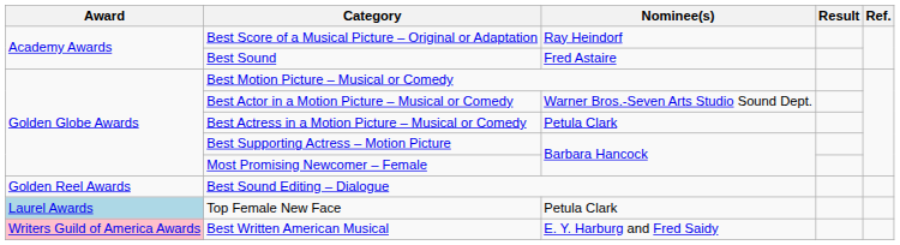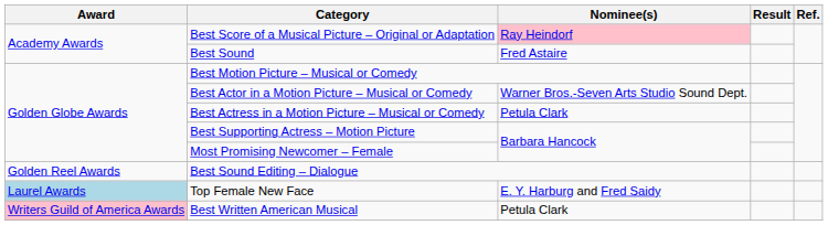Best Score of a Musical Picture – Original or Adaptation | Nominee(s): no background -> pink background
Top Female New Face | Nominee(s): Petula Clark -> E. Y. Harburg and Fred Saidy
Best Written American Musical | Nominee(s): E. Y. Harburg and Fred Saidy -> Petula Clark
